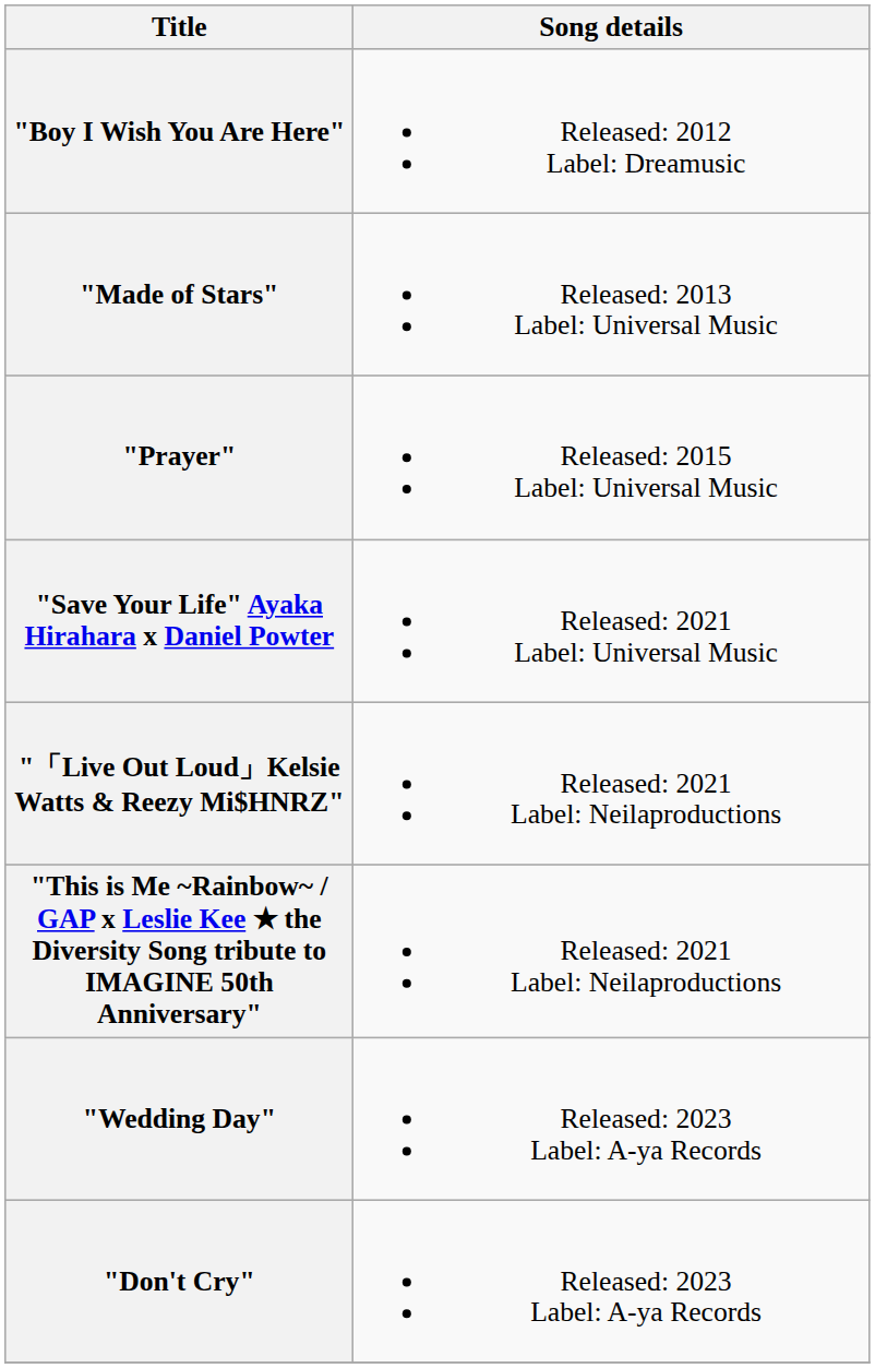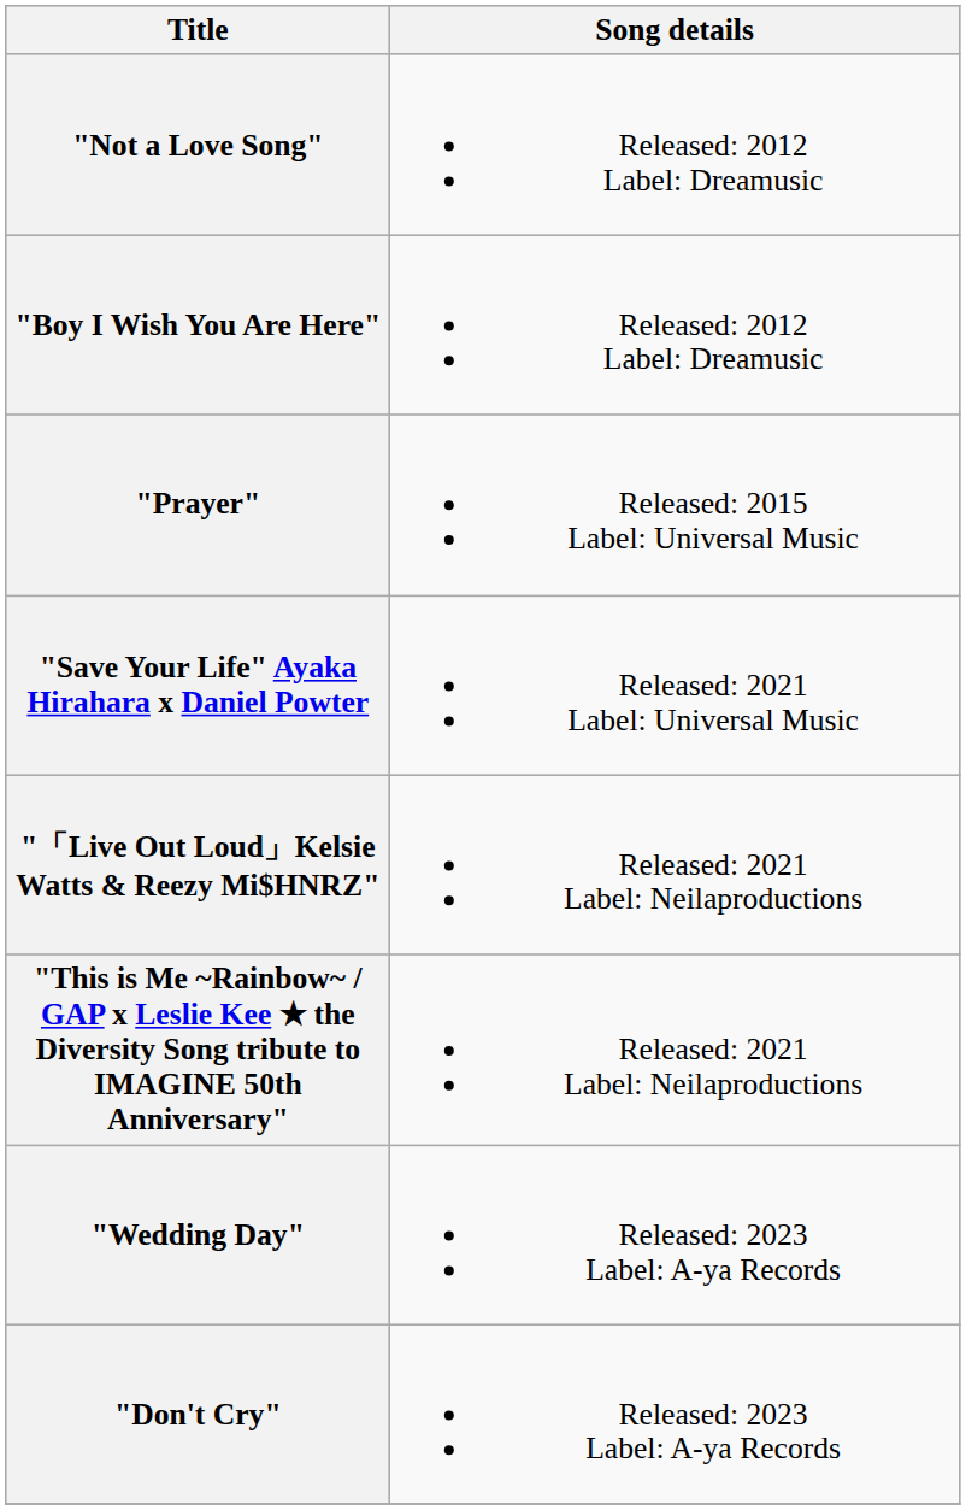+ row: "Not a Love Song" | Released: 2012 Label: Dreamusic
- row: "Made of Stars" | Released: 2013 Label: Universal Music
